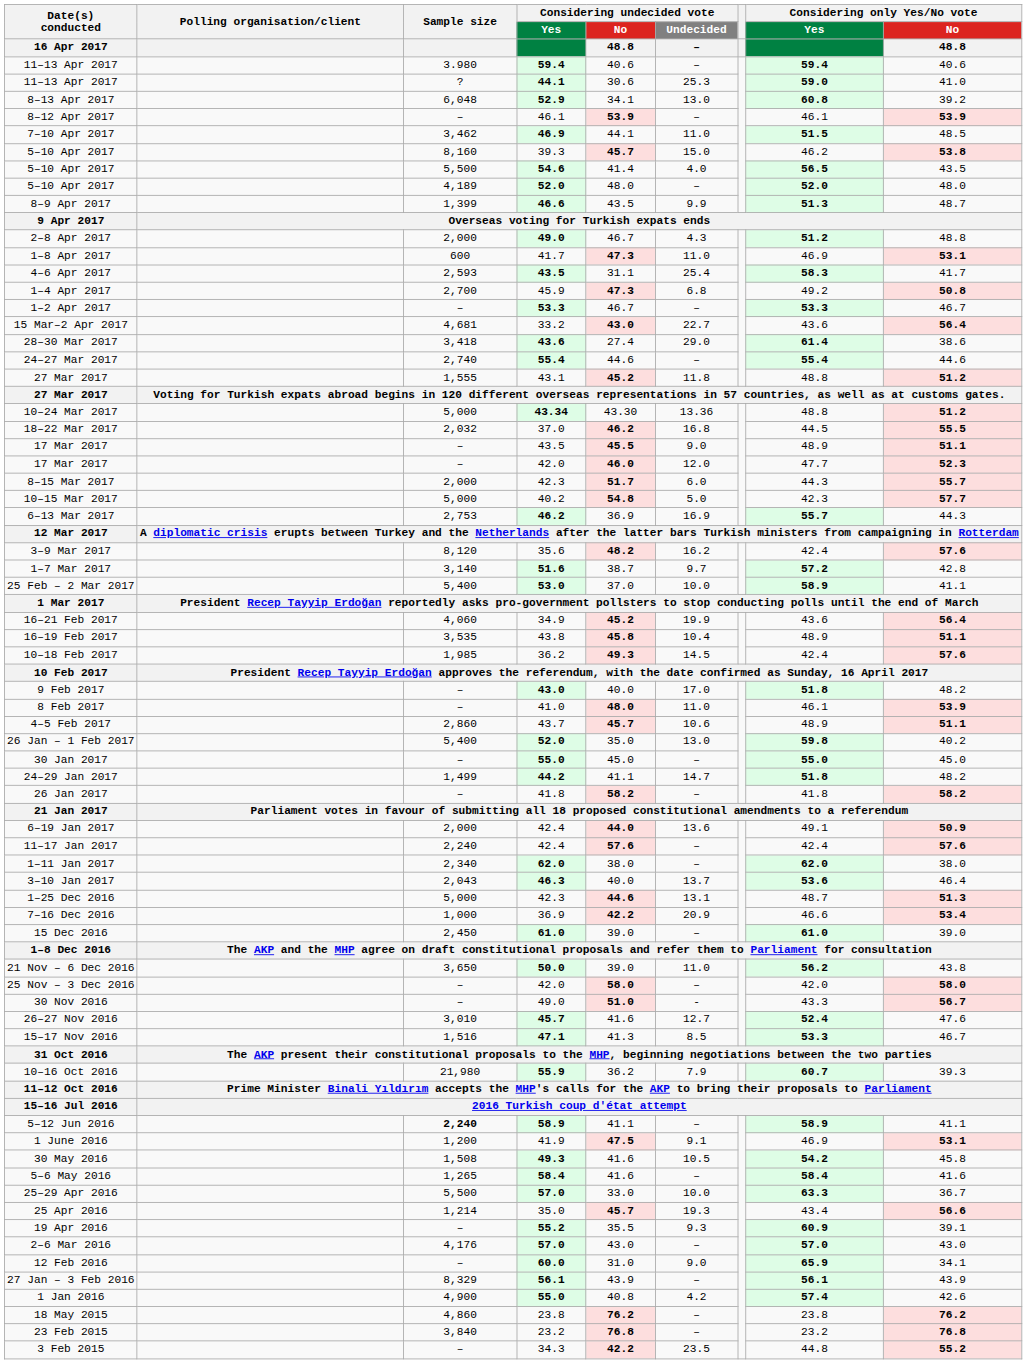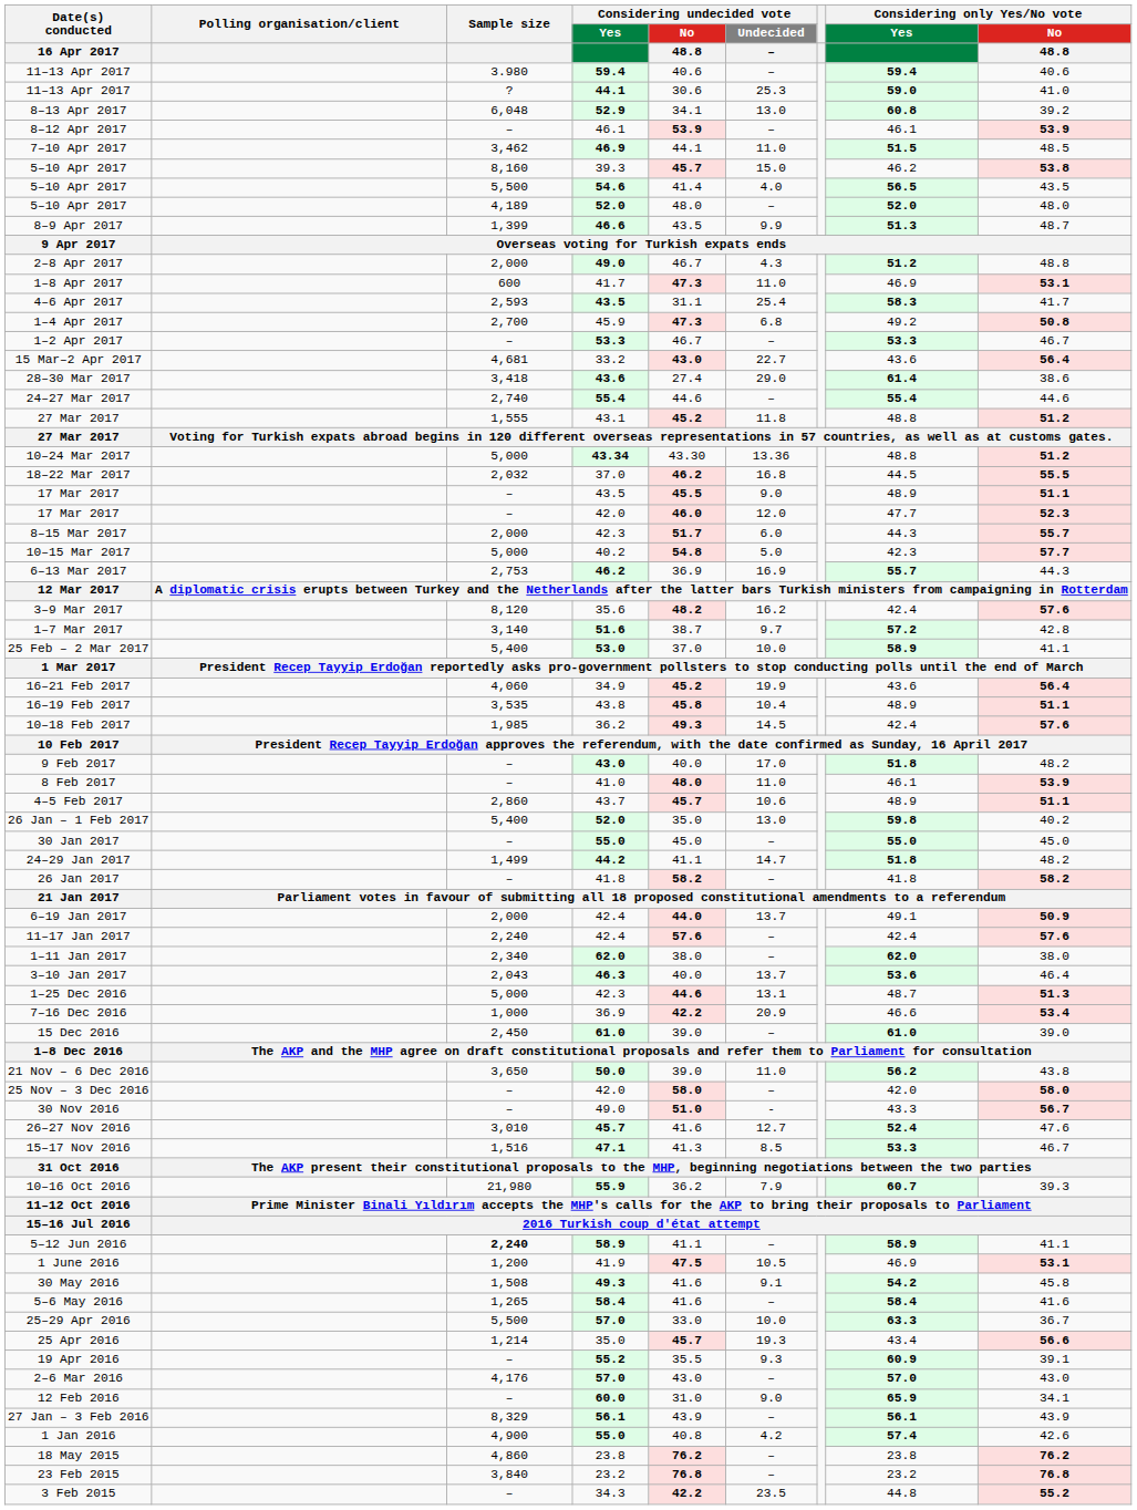6–19 Jan 2017 | Considering undecided vote / Undecided / –: 13.6 -> 13.7
1 June 2016 | Considering undecided vote / Undecided / –: 9.1 -> 10.5
30 May 2016 | Considering undecided vote / Undecided / –: 10.5 -> 9.1
